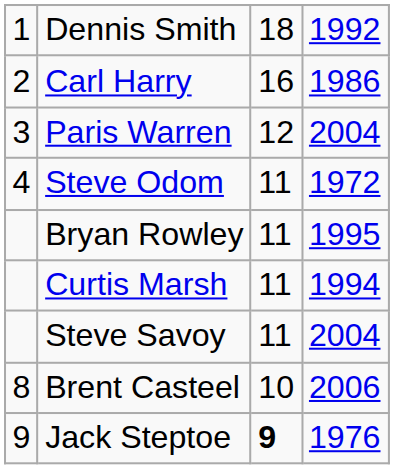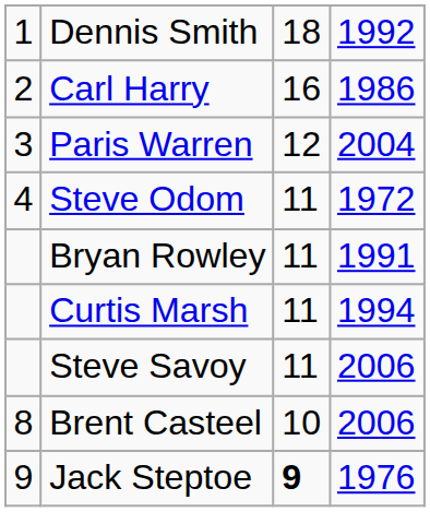Bryan Rowley | column 4: 1995 -> 1991
Steve Savoy | column 4: 2004 -> 2006
